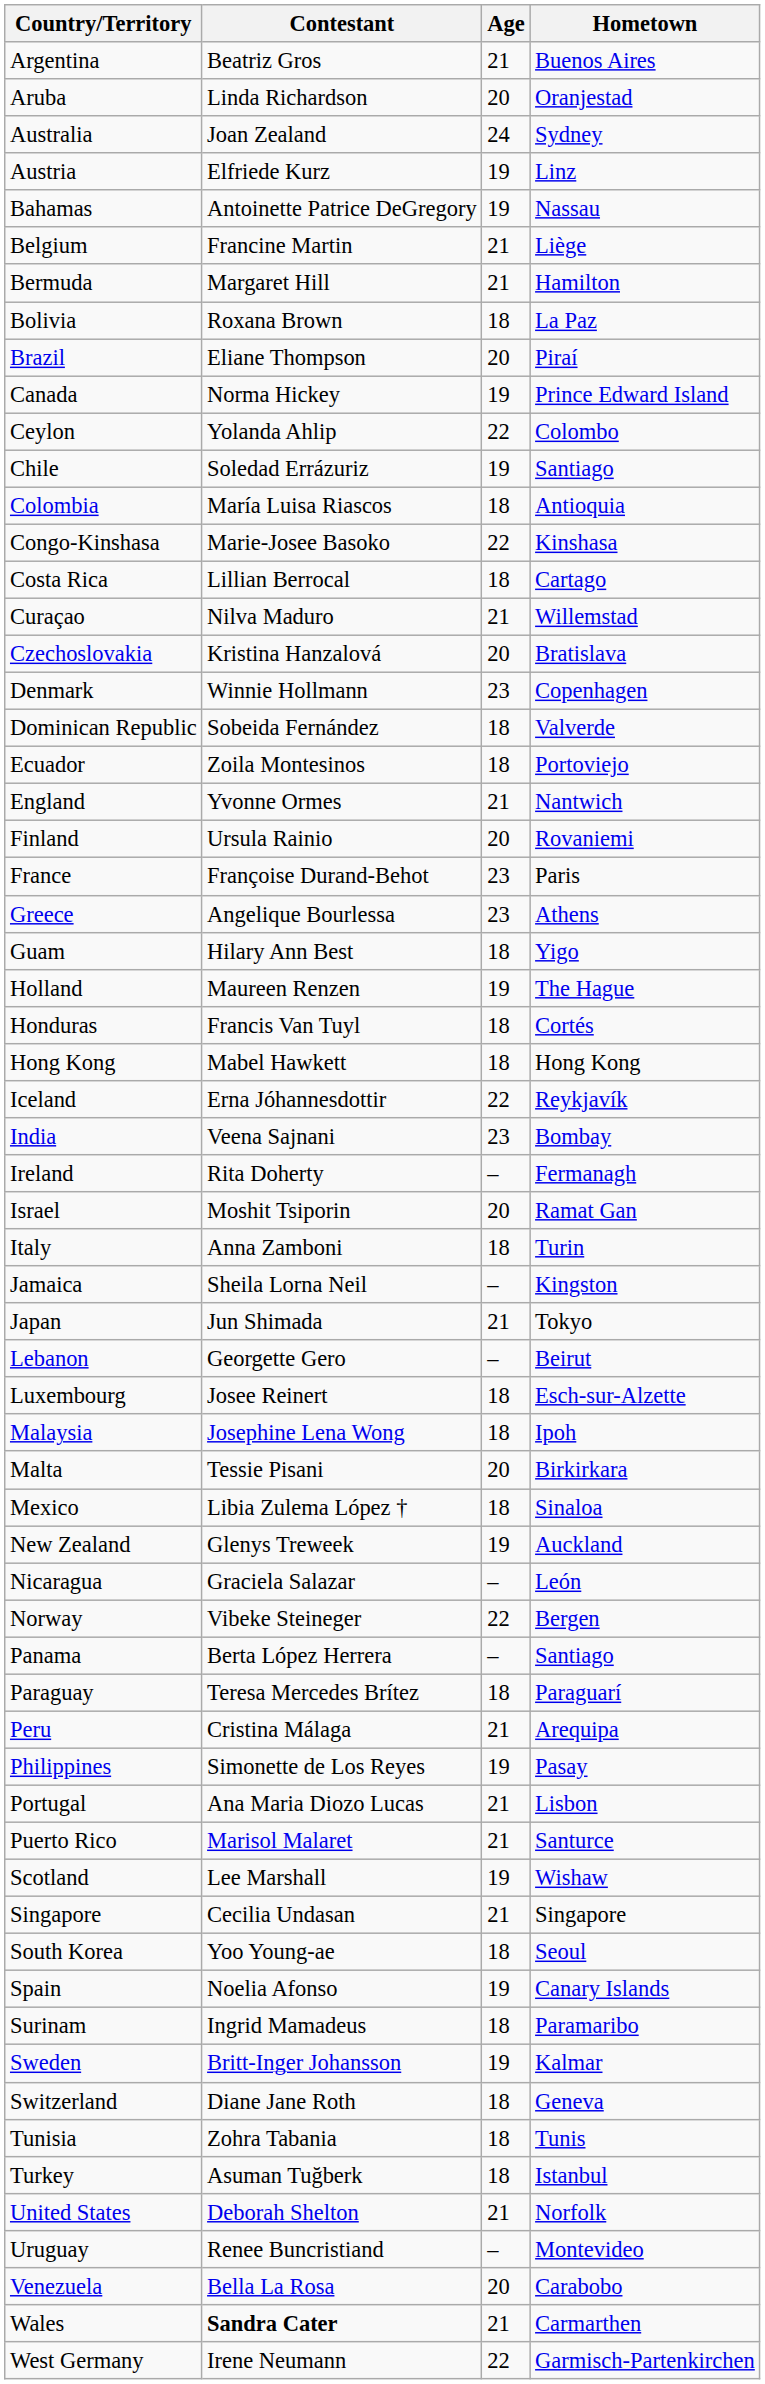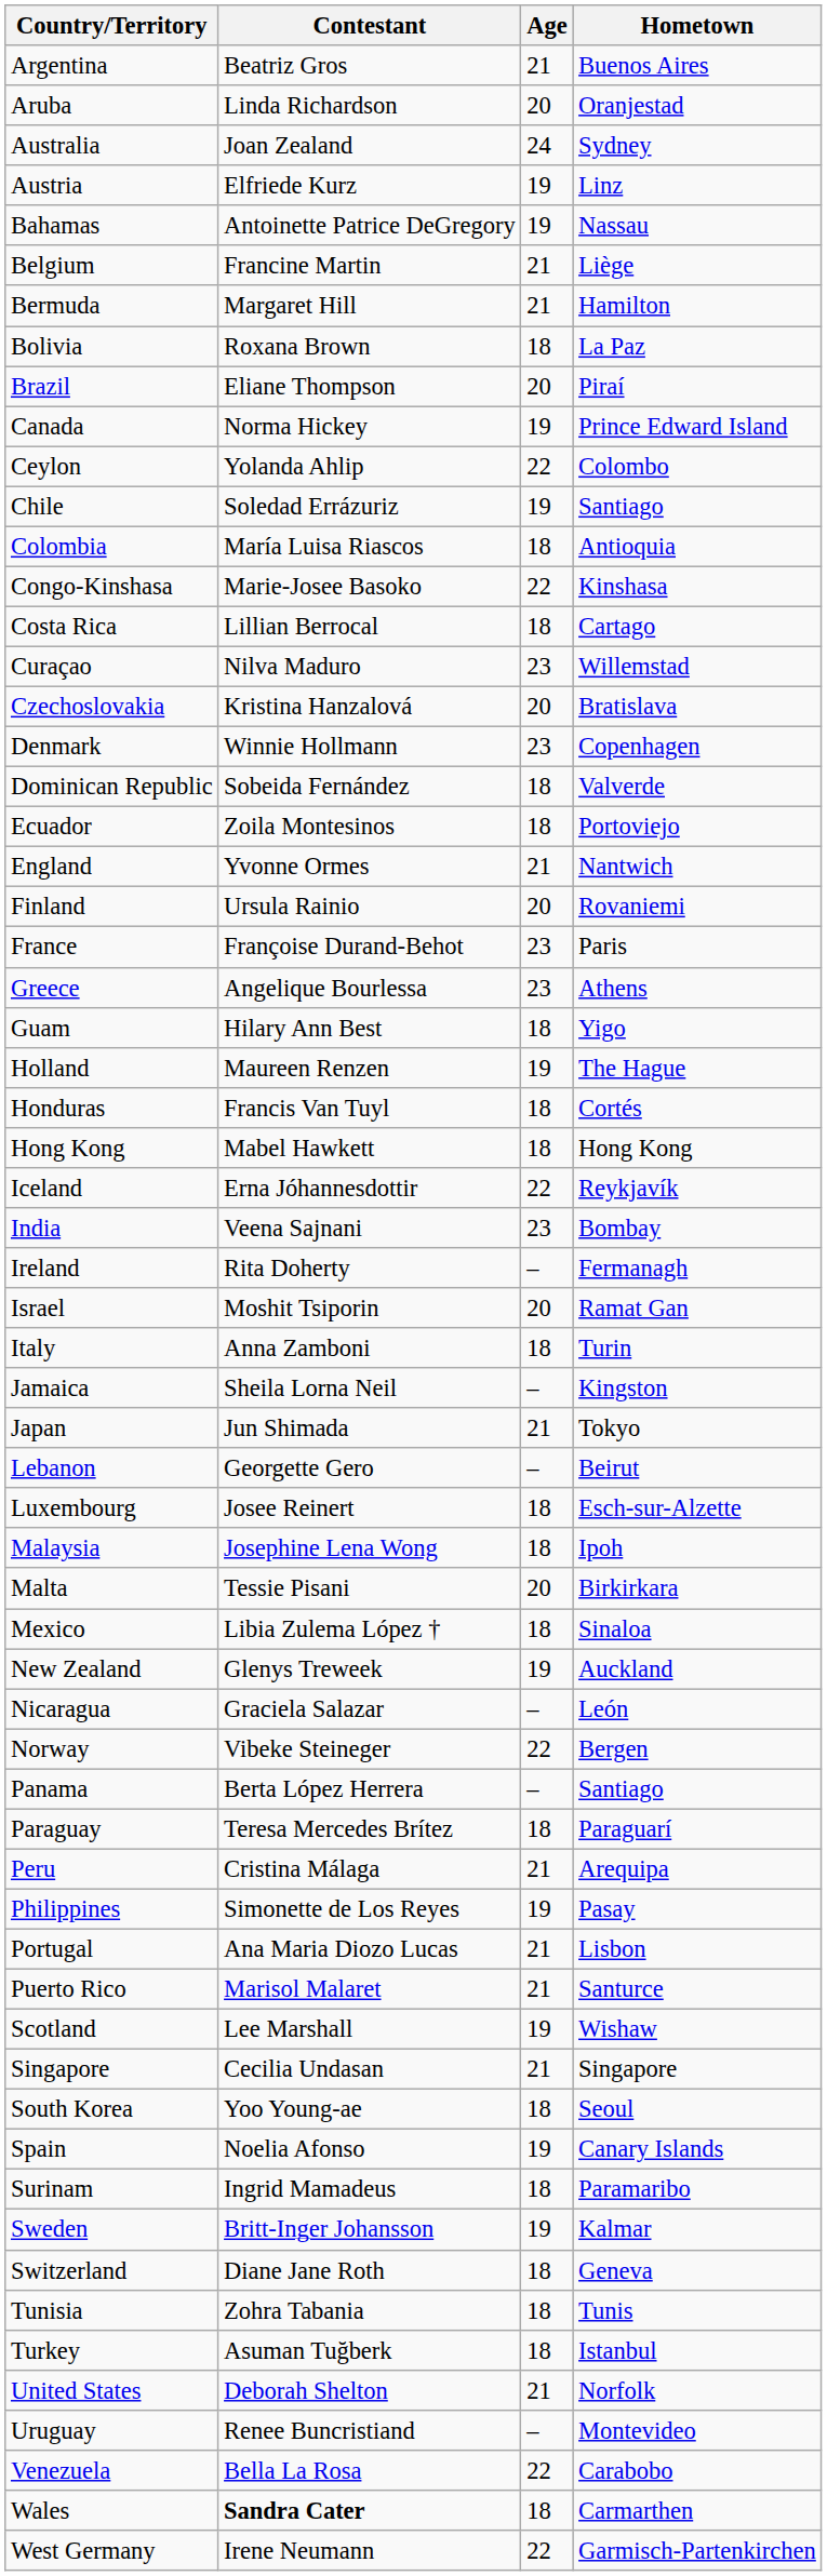Curaçao | Age: 21 -> 23
Venezuela | Age: 20 -> 22
Wales | Age: 21 -> 18
